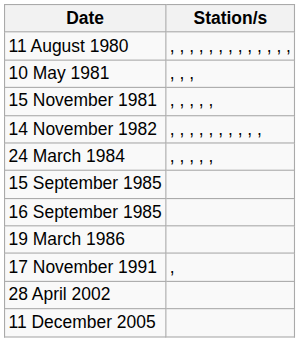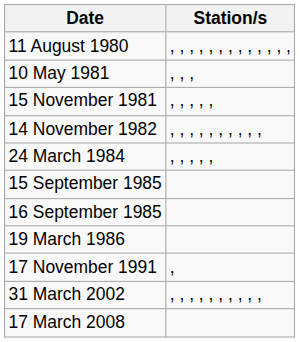+ row: 31 March 2002 | , , , , , , , , , ,
- row: 28 April 2002
- row: 11 December 2005
+ row: 17 March 2008
